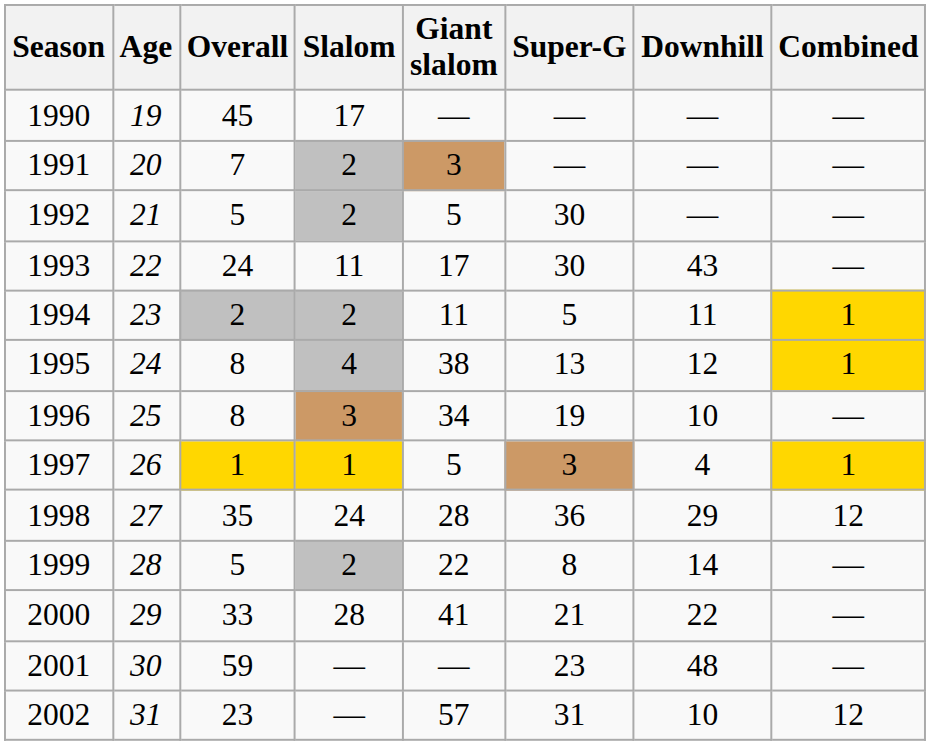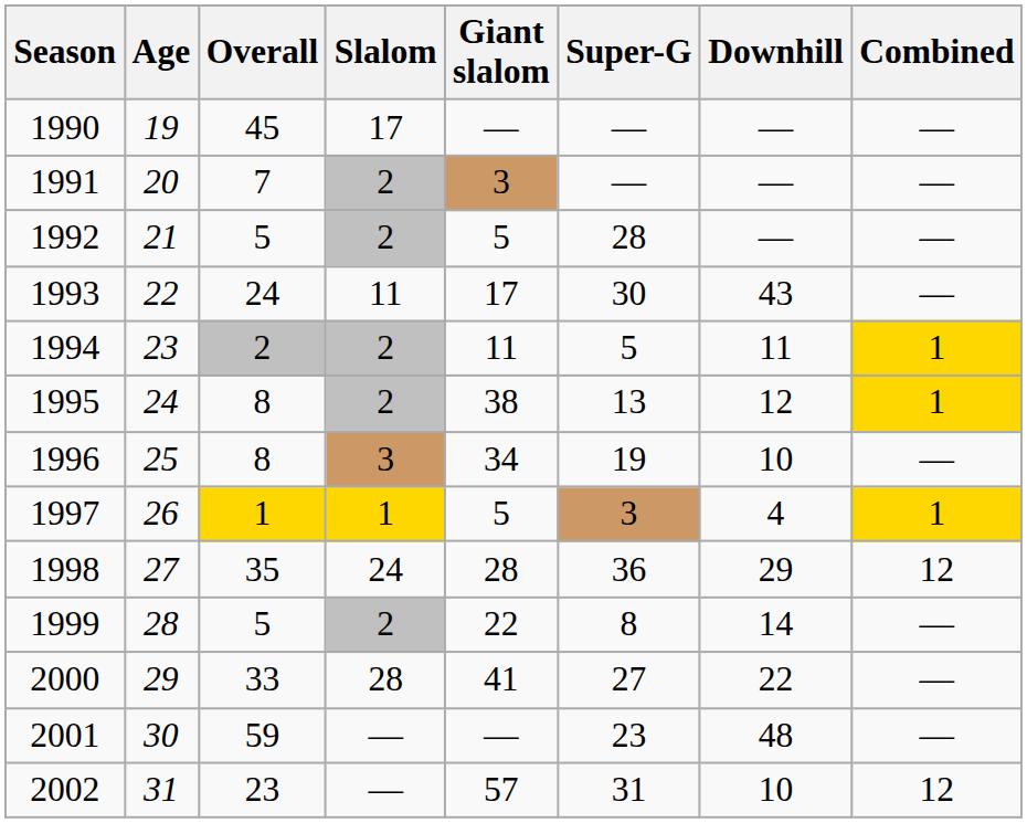1992 | Super-G: 30 -> 28
1995 | Slalom: 4 -> 2
2000 | Super-G: 21 -> 27
